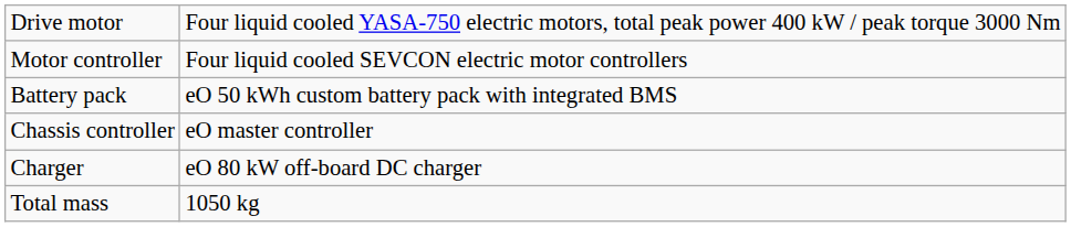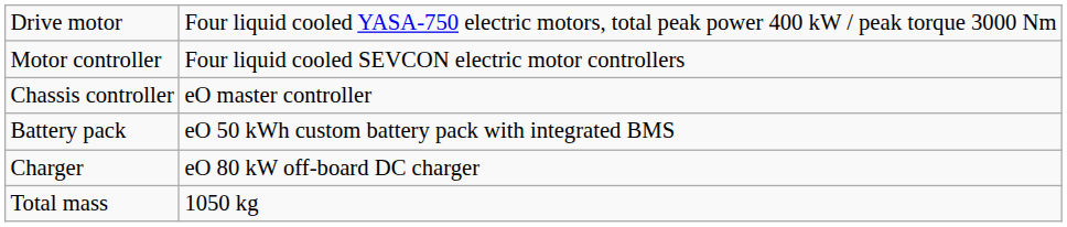rows swapped: Chassis controller <-> Battery pack
